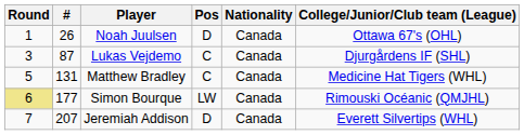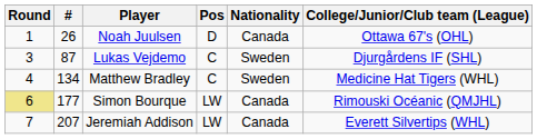Lukas Vejdemo | Nationality: Canada -> Sweden
Matthew Bradley | Round: 5 -> 4
Matthew Bradley | #: 131 -> 134
Matthew Bradley | Nationality: Canada -> Sweden
Jeremiah Addison | Pos: D -> LW
